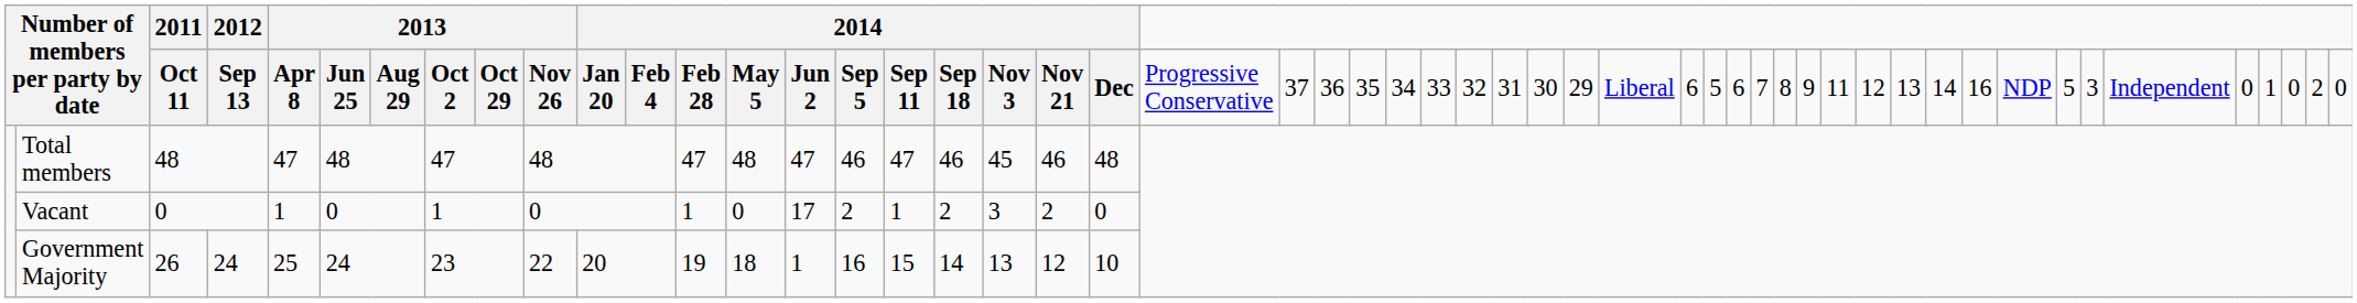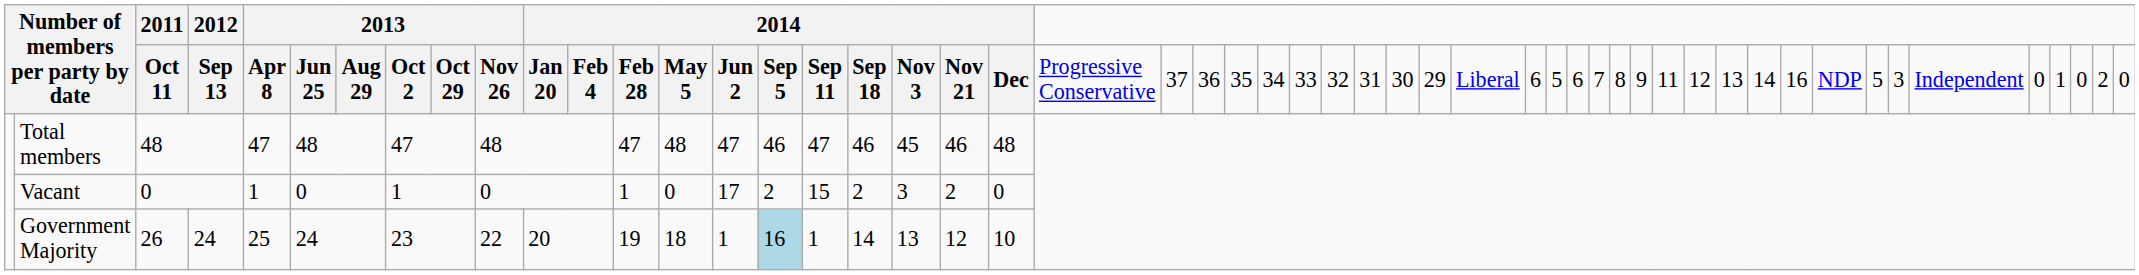Vacant | column 17: 1 -> 15
Government Majority | column 16: no background -> lightblue background
Government Majority | column 17: 15 -> 1
